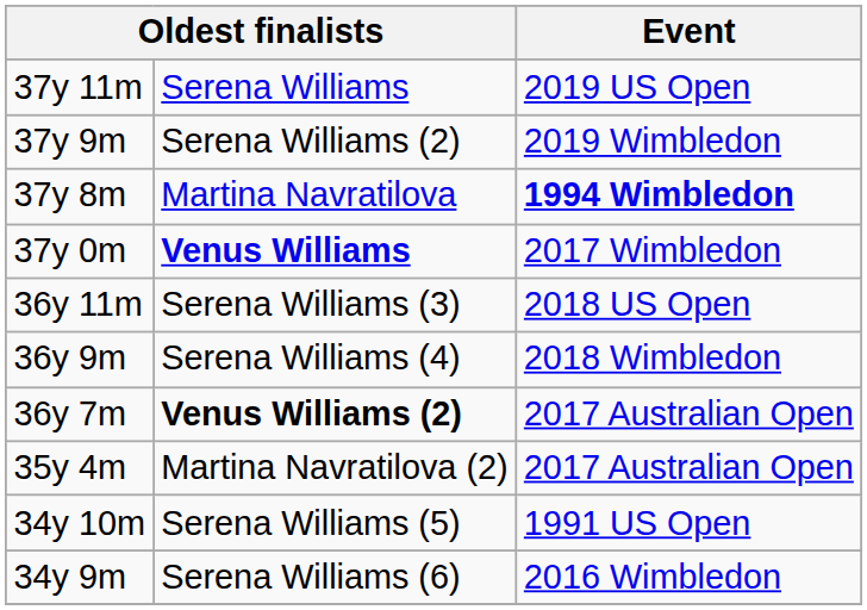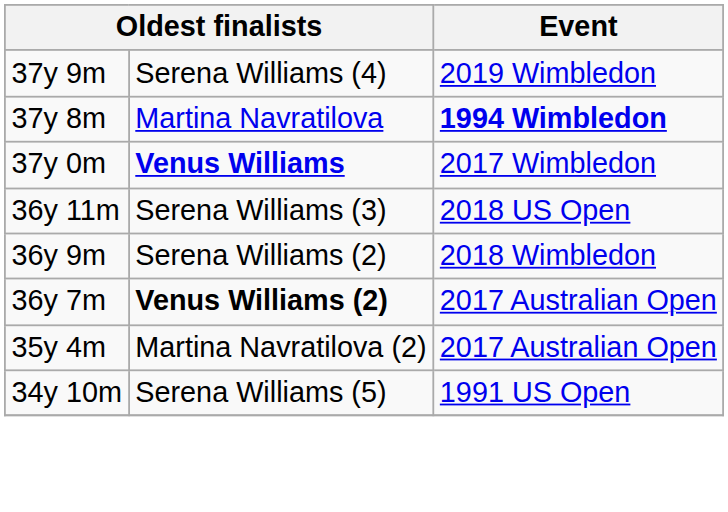- row: 37y 11m | Serena Williams | 2019 US Open
37y 9m | column 2: Serena Williams (2) -> Serena Williams (4)
36y 9m | column 2: Serena Williams (4) -> Serena Williams (2)
- row: 34y 9m | Serena Williams (6) | 2016 Wimbledon
